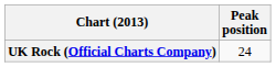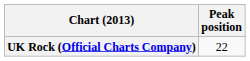UK Rock (Official Charts Company) | Peak position: 24 -> 22
